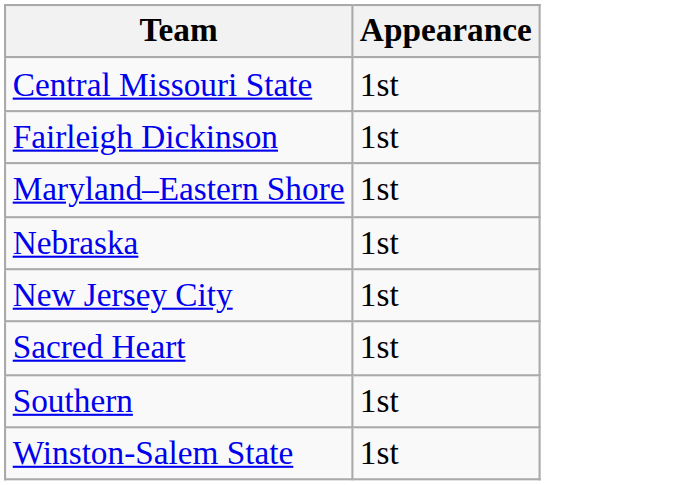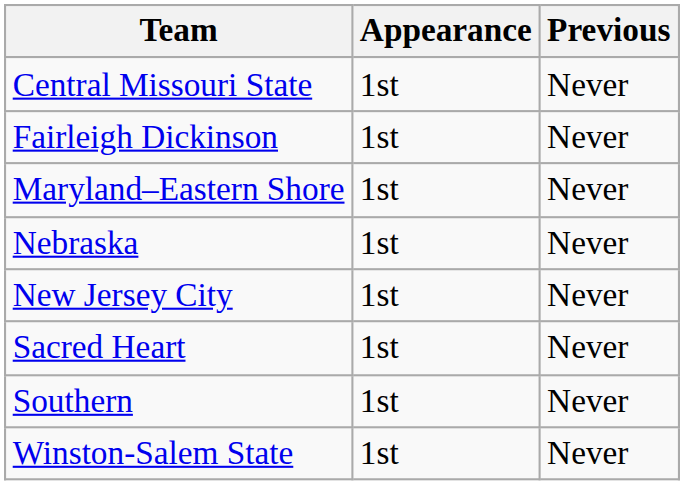+ column: Previous | Never | Never | Never | Never | Never | Never | Never | Never
